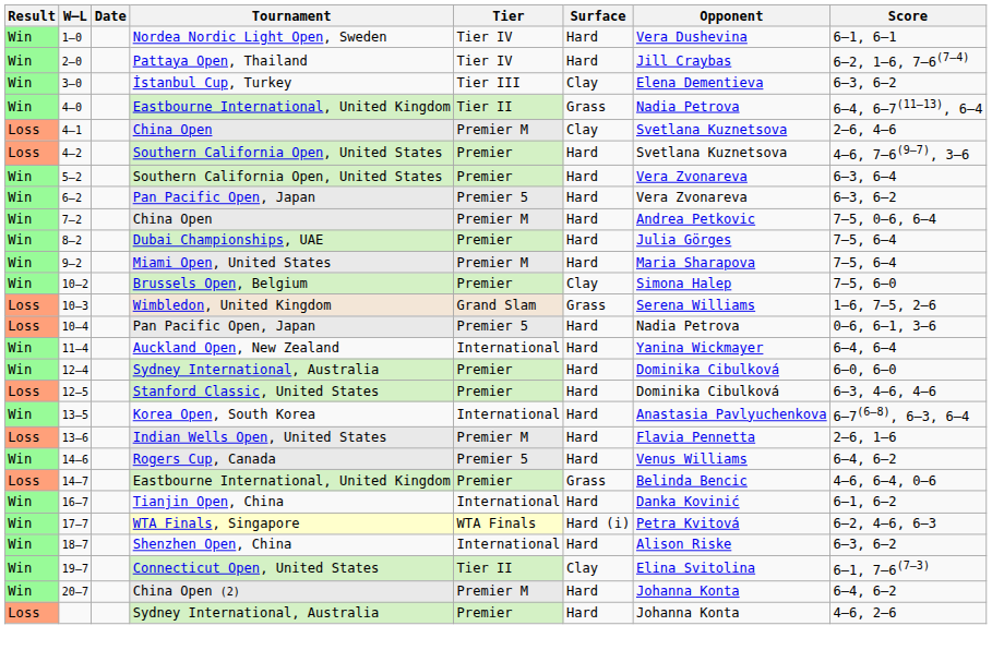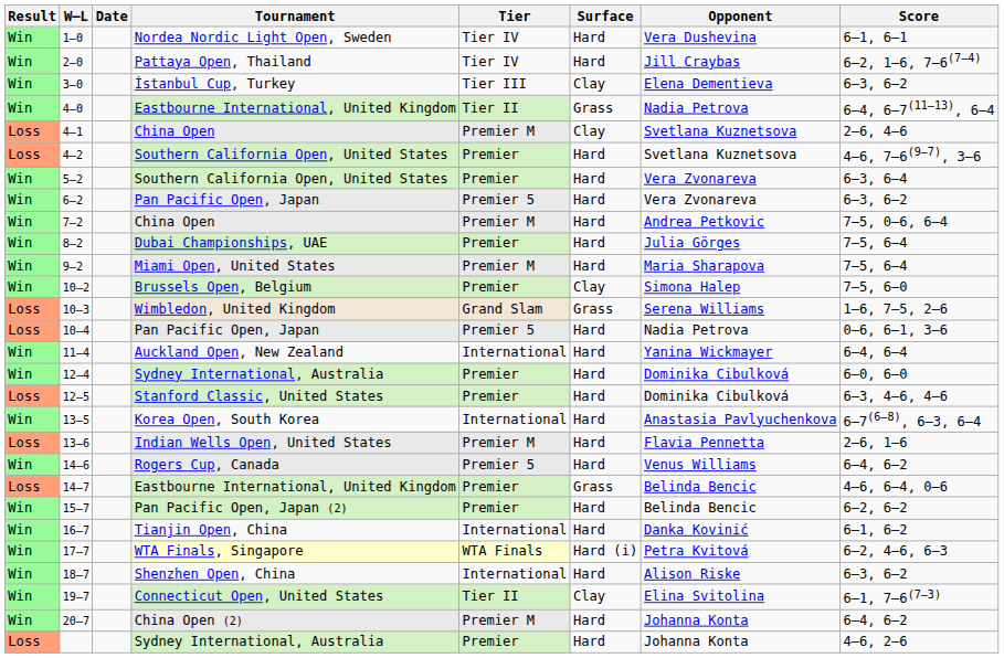+ row: Win | 15–7 | Pan Pacific Open, Japan (2) | Premier | Hard | Belinda Bencic | 6–2, 6–2
